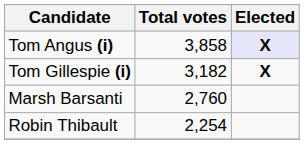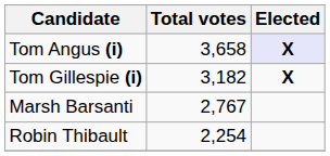Tom Angus (i) | Total votes: 3,858 -> 3,658
Marsh Barsanti | Total votes: 2,760 -> 2,767
